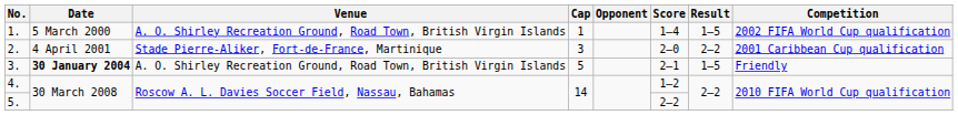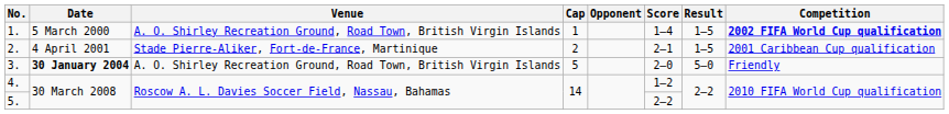1. | Competition: normal -> bold
2. | Cap: 3 -> 2
2. | Score: 2–0 -> 2–1
2. | Result: 2–2 -> 1–5
3. | Score: 2–1 -> 2–0
3. | Result: 1–5 -> 5–0
